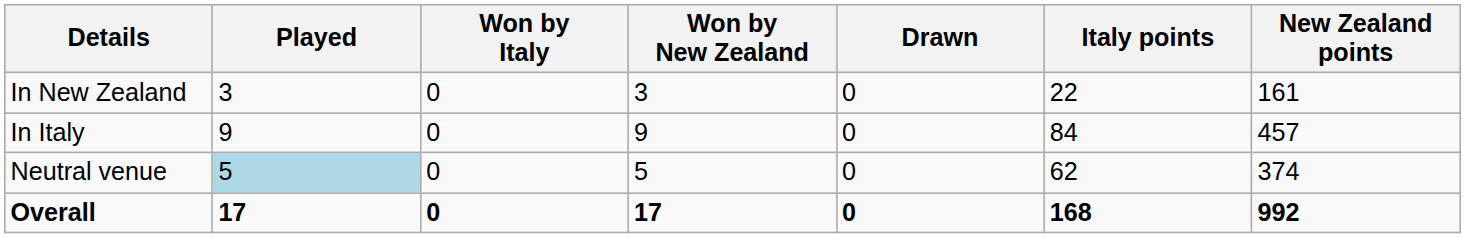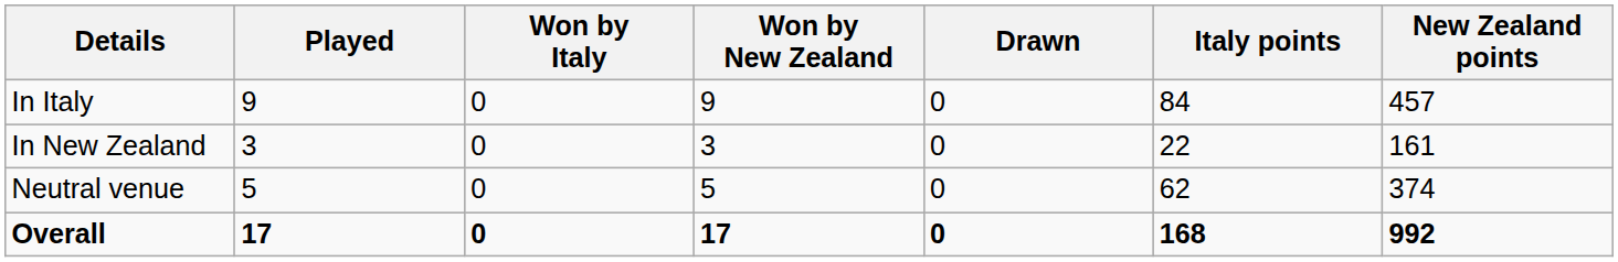rows swapped: In New Zealand <-> In Italy
Neutral venue | Played: lightblue background -> no background
